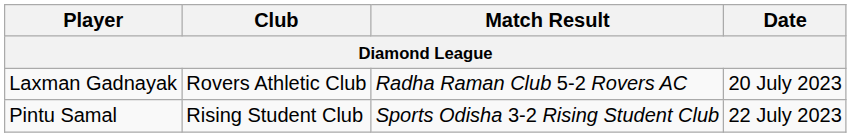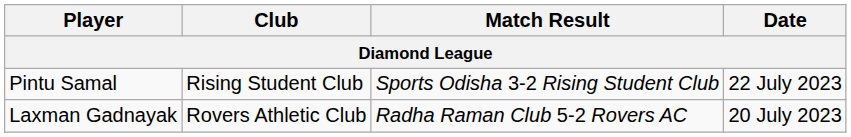rows swapped: Laxman Gadnayak <-> Pintu Samal
